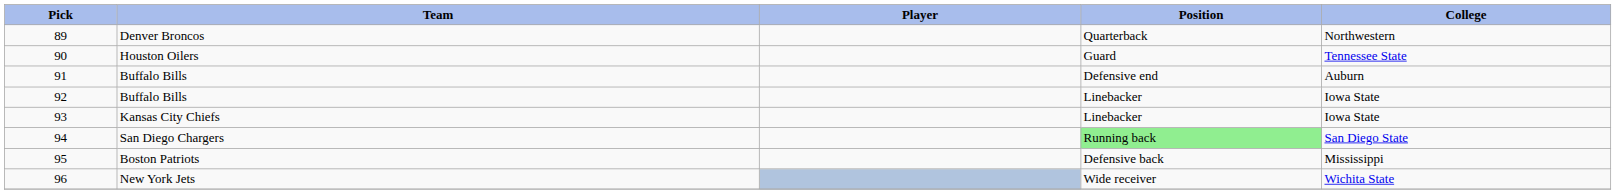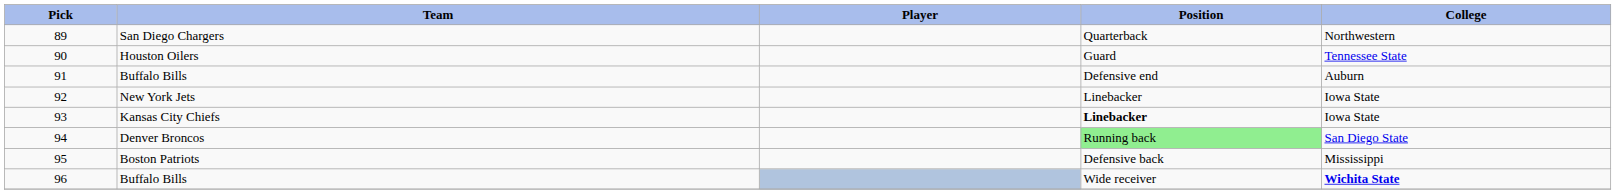89 | Team: Denver Broncos -> San Diego Chargers
92 | Team: Buffalo Bills -> New York Jets
93 | Position: normal -> bold
94 | Team: San Diego Chargers -> Denver Broncos
96 | Team: New York Jets -> Buffalo Bills
96 | College: normal -> bold
